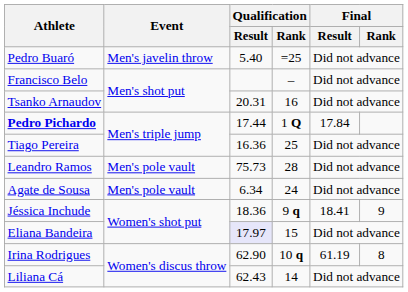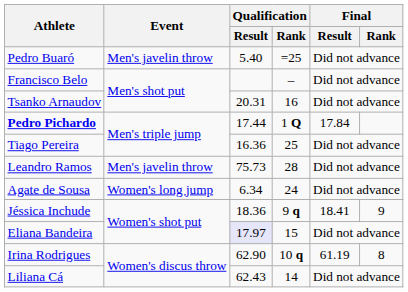Leandro Ramos | Event: Men's pole vault -> Men's javelin throw
Agate de Sousa | Event: Men's pole vault -> Women's long jump
